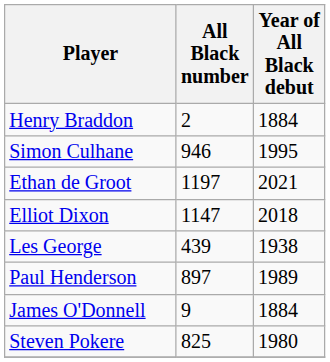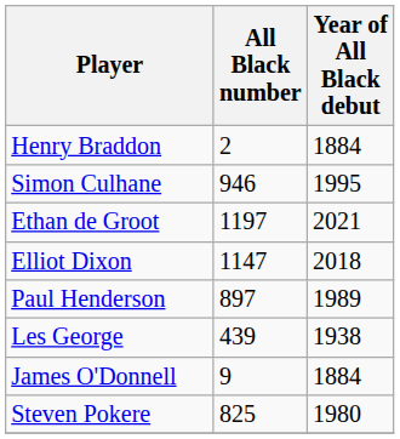rows swapped: Les George <-> Paul Henderson
